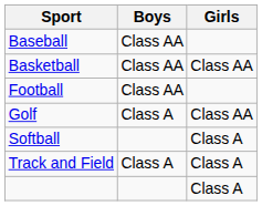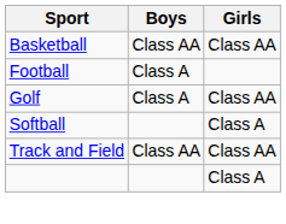- row: Baseball | Class AA
Football | Boys: Class AA -> Class A
Track and Field | Boys: Class A -> Class AA
Track and Field | Girls: Class A -> Class AA
